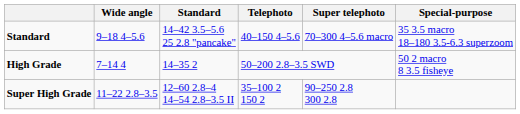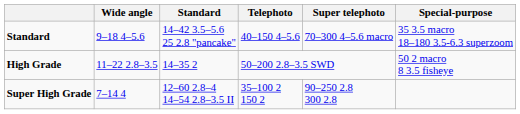High Grade | Wide angle: 7–14 4 -> 11–22 2.8–3.5
Super High Grade | Wide angle: 11–22 2.8–3.5 -> 7–14 4
